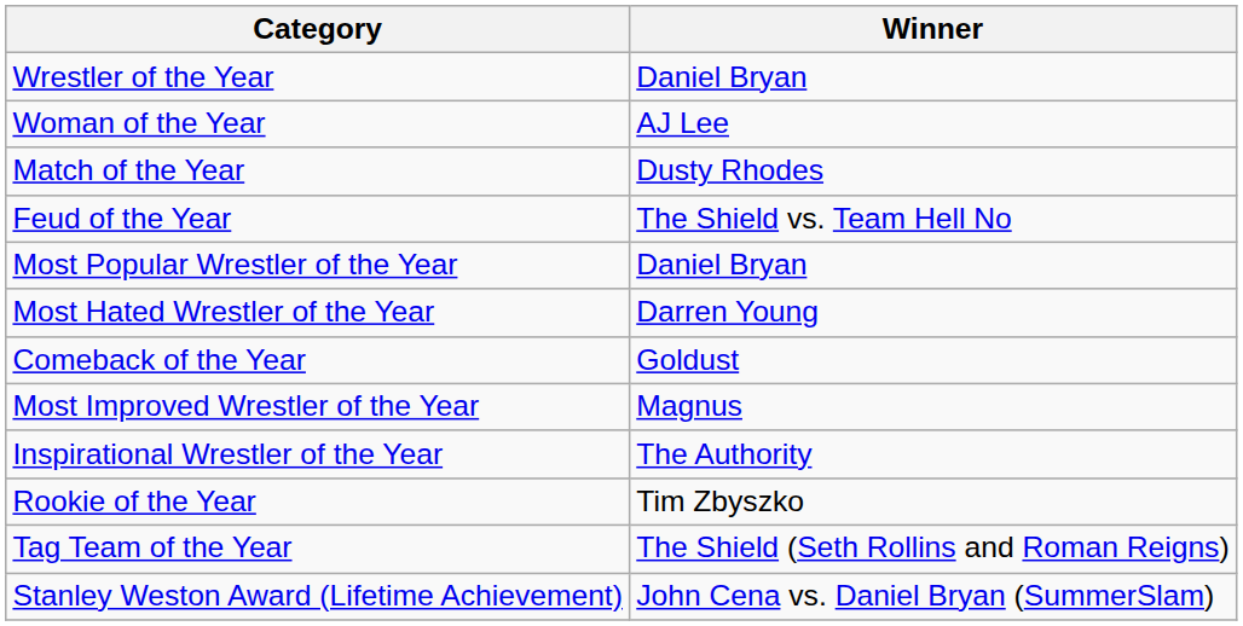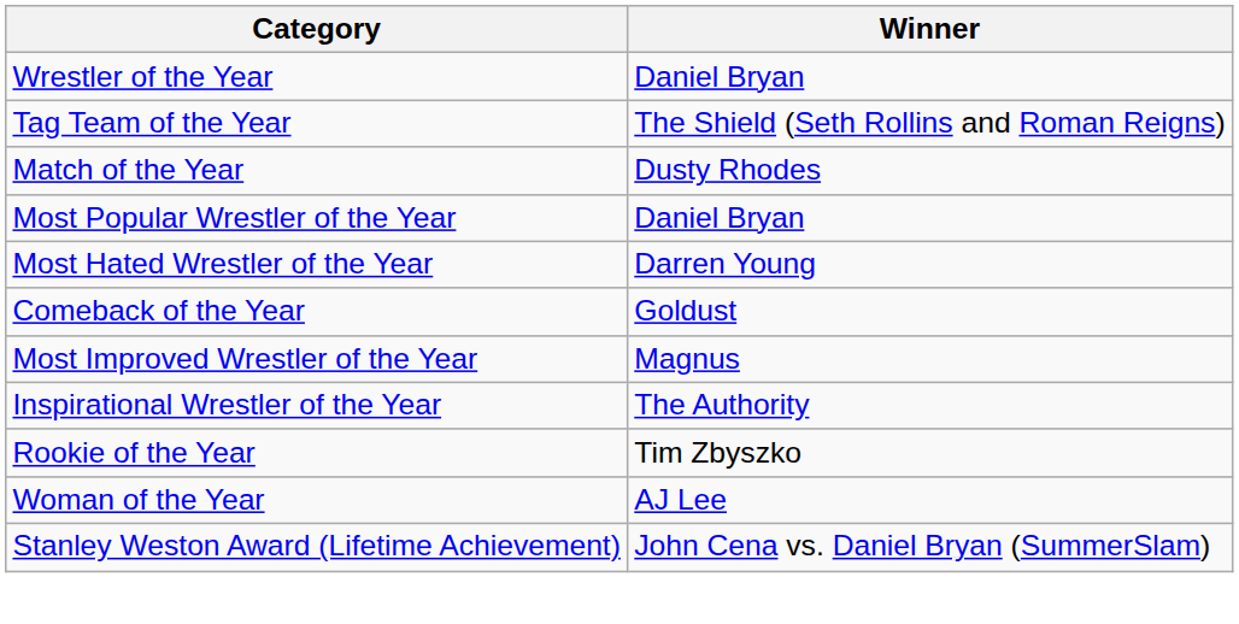rows swapped: Tag Team of the Year <-> Woman of the Year
- row: Feud of the Year | The Shield vs. Team Hell No
